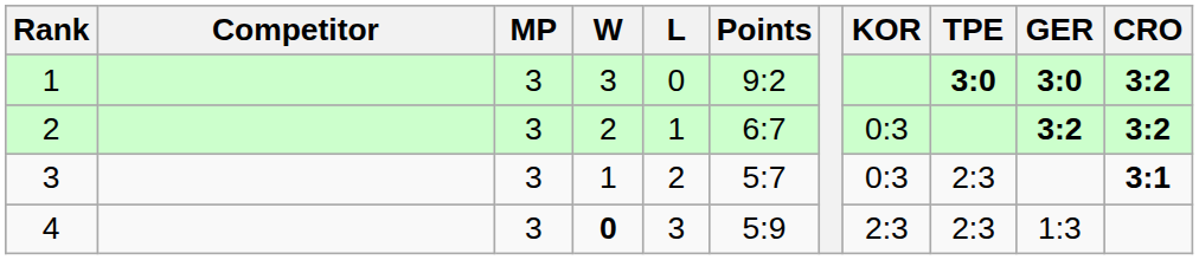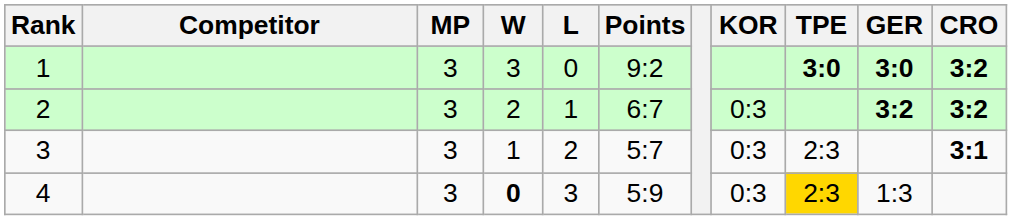4 | KOR: 2:3 -> 0:3
4 | TPE: no background -> gold background
